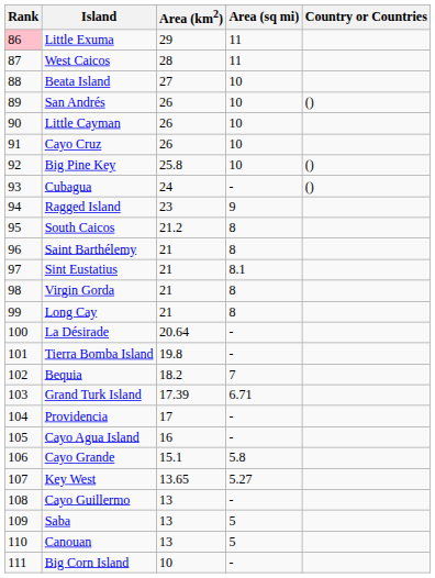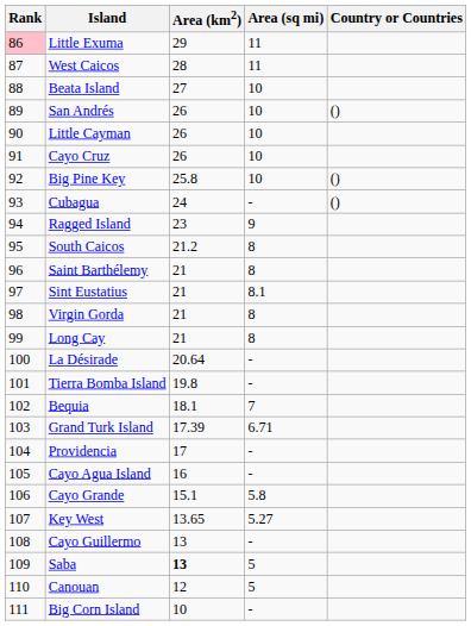Bequia | Area (km2): 18.2 -> 18.1
Saba | Area (km2): normal -> bold
Canouan | Area (km2): 13 -> 12
